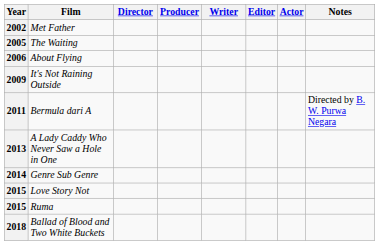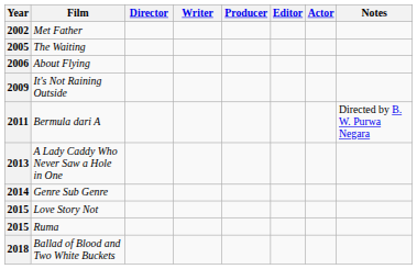columns swapped: Writer <-> Producer
